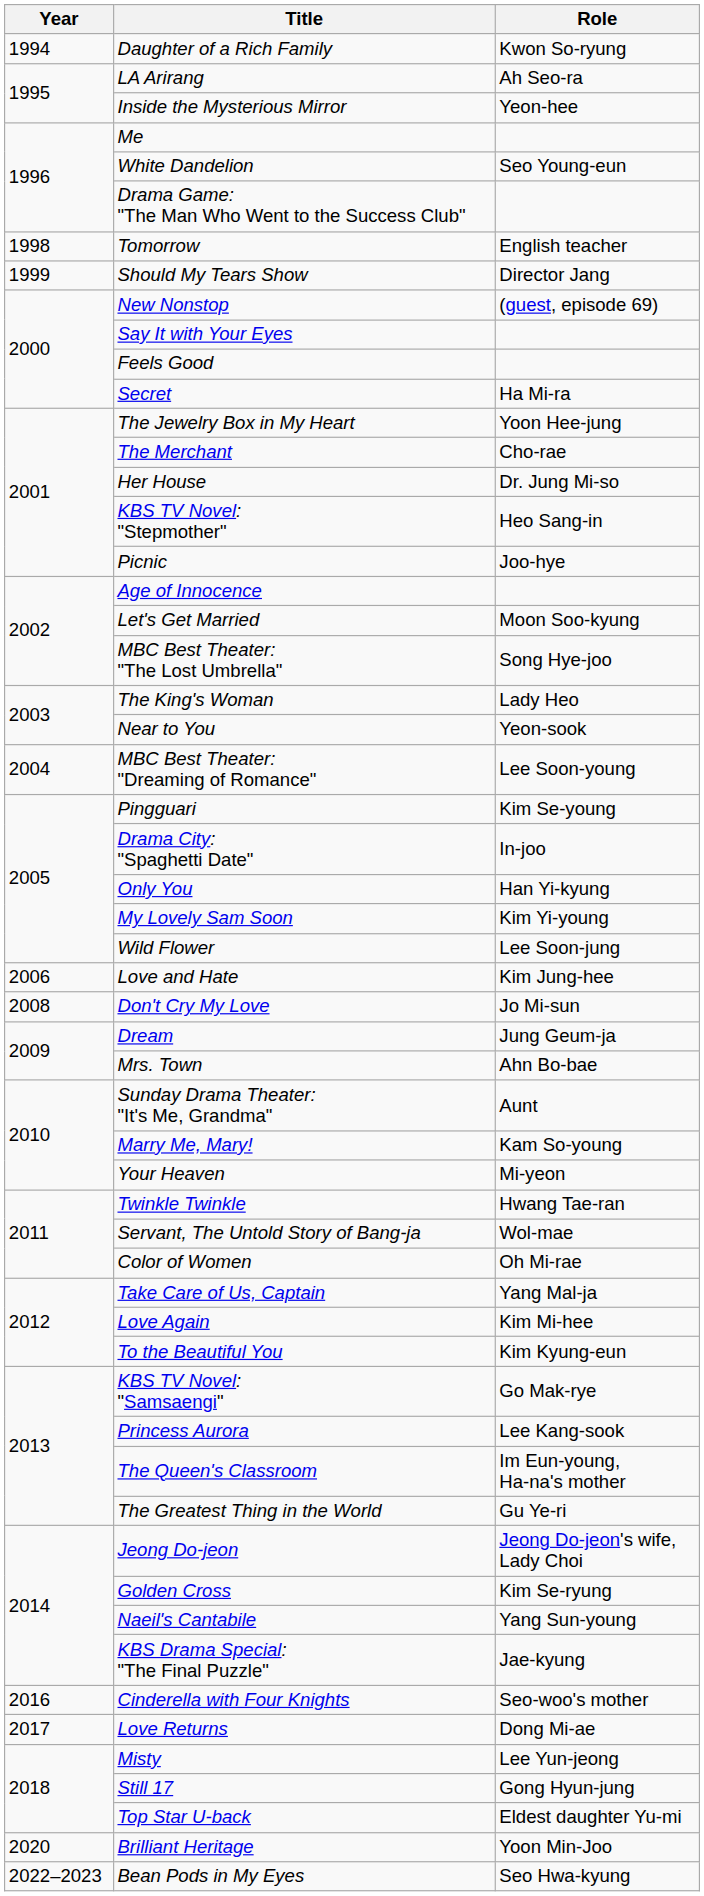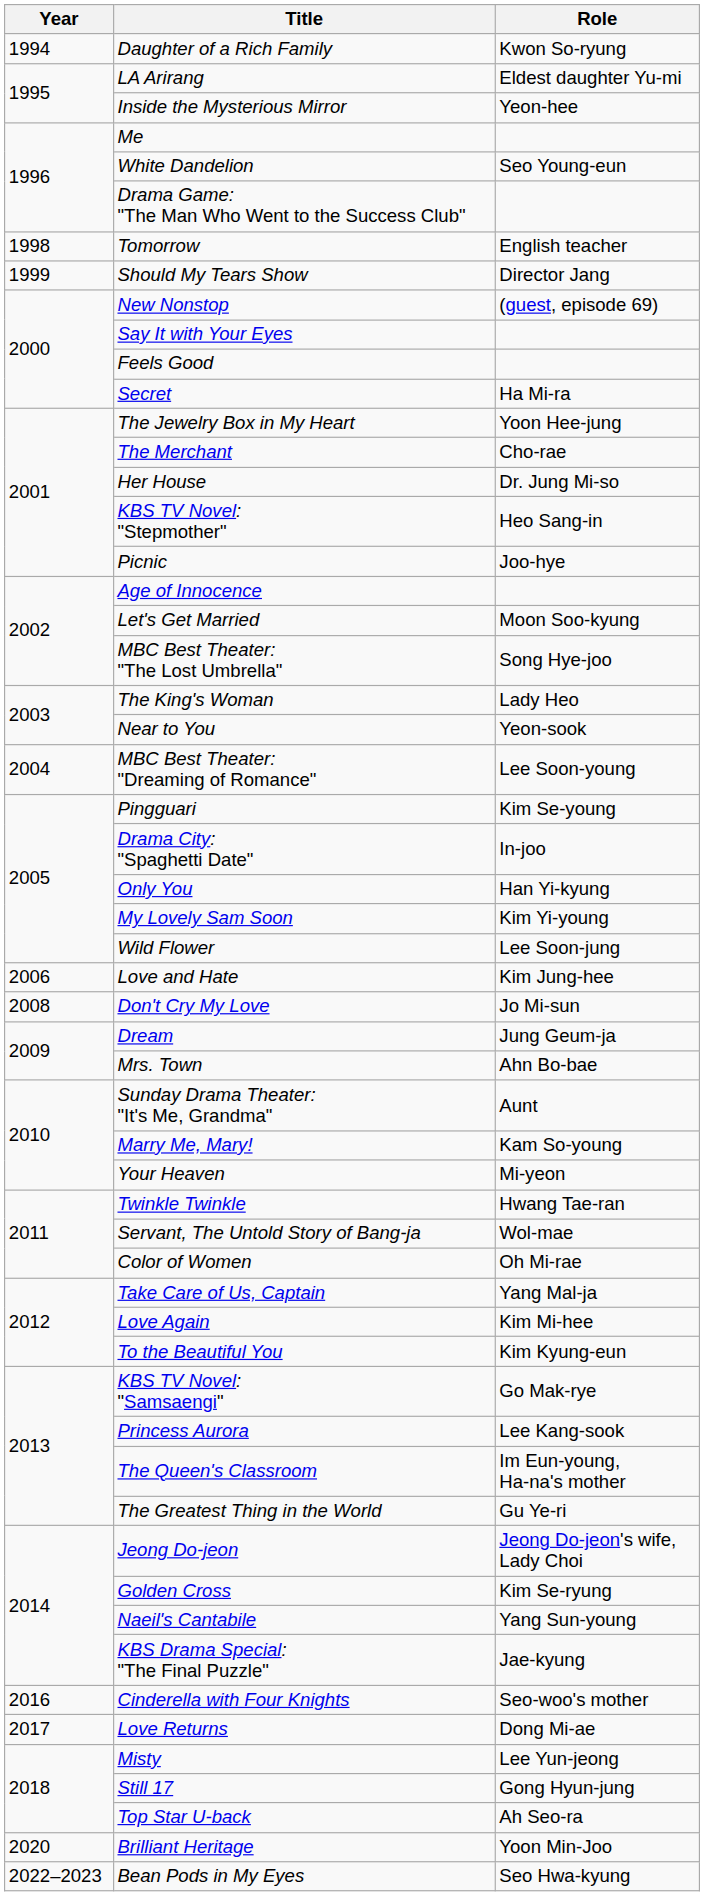LA Arirang | Role: Ah Seo-ra -> Eldest daughter Yu-mi
Top Star U-back | Role: Eldest daughter Yu-mi -> Ah Seo-ra
